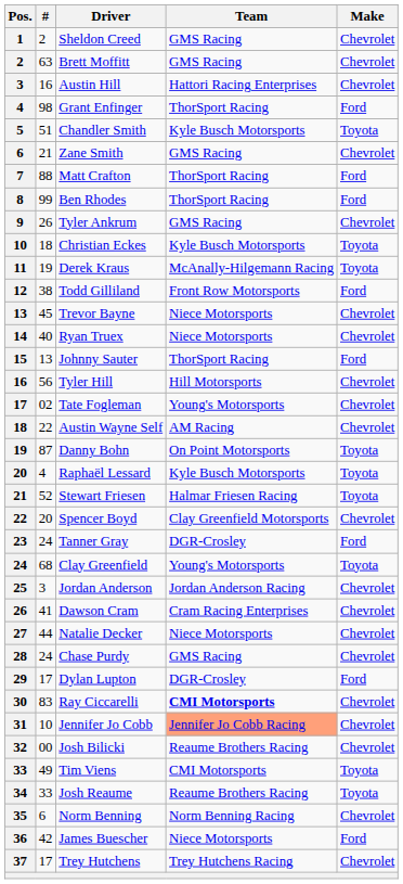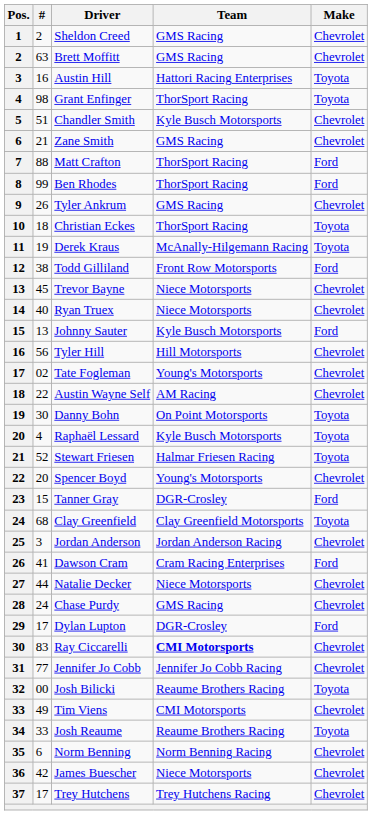Austin Hill | Make: Chevrolet -> Toyota
Grant Enfinger | Make: Ford -> Toyota
Chandler Smith | Make: Toyota -> Chevrolet
Christian Eckes | Team: Kyle Busch Motorsports -> ThorSport Racing
Johnny Sauter | Team: ThorSport Racing -> Kyle Busch Motorsports
Danny Bohn | #: 87 -> 30
Spencer Boyd | Team: Clay Greenfield Motorsports -> Young's Motorsports
Tanner Gray | #: 24 -> 15
Clay Greenfield | Team: Young's Motorsports -> Clay Greenfield Motorsports
Dawson Cram | Make: Chevrolet -> Ford
Jennifer Jo Cobb | #: 10 -> 77
Jennifer Jo Cobb | Team: lightsalmon background -> no background
Josh Bilicki | Make: Chevrolet -> Toyota
Tim Viens | Make: Toyota -> Chevrolet
James Buescher | Make: Ford -> Chevrolet
